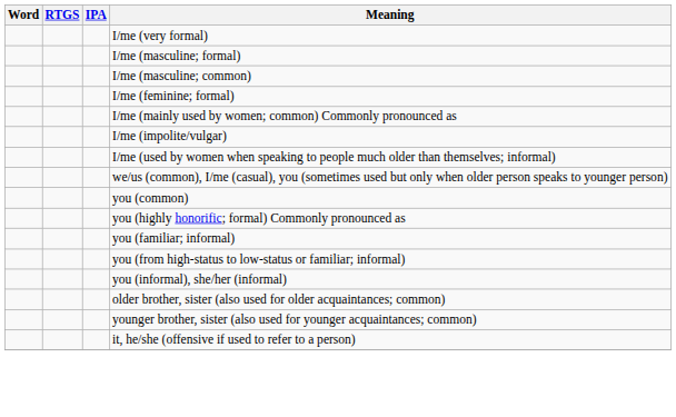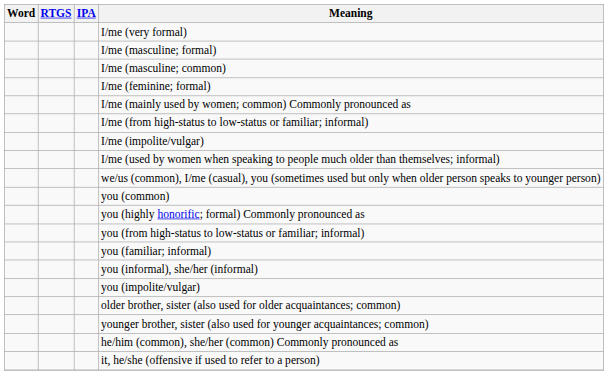+ row: I/me (from high-status to low-status or familiar; informal)
rows swapped: you (familiar; informal) <-> you (from high-status to low-status or familiar; informal)
+ row: you (impolite/vulgar)
+ row: he/him (common), she/her (common) Commonly pronounced as
